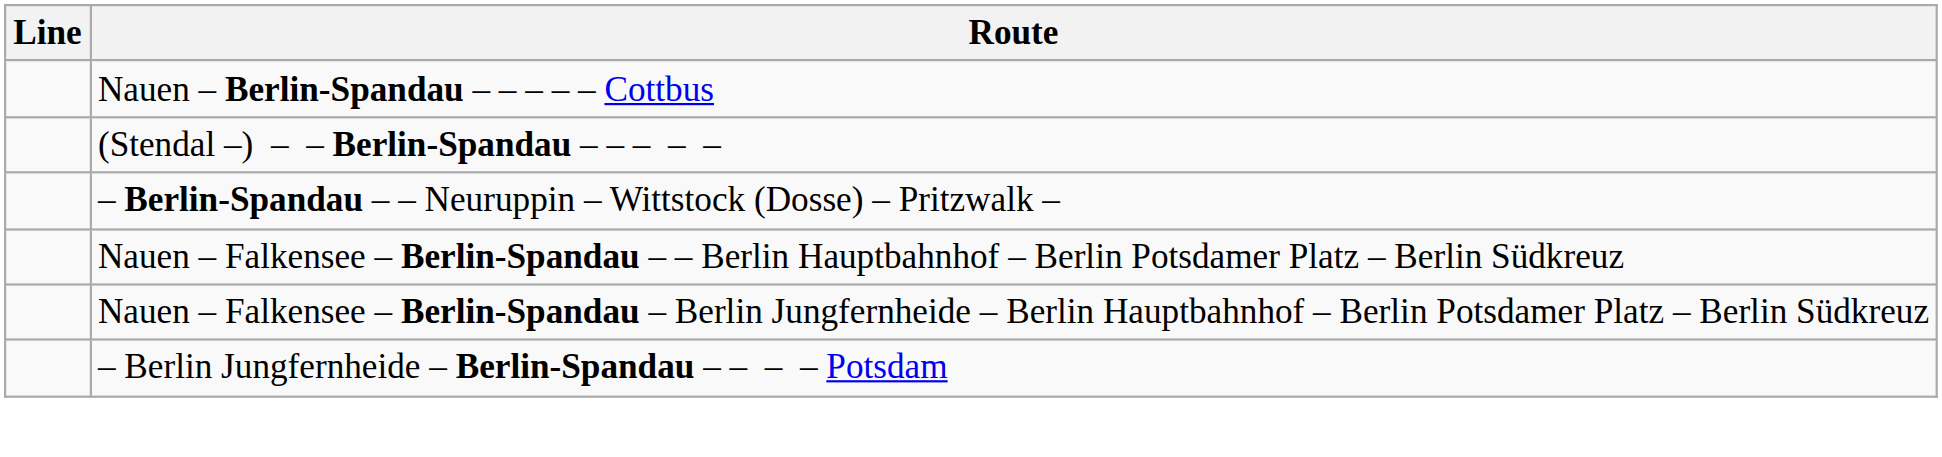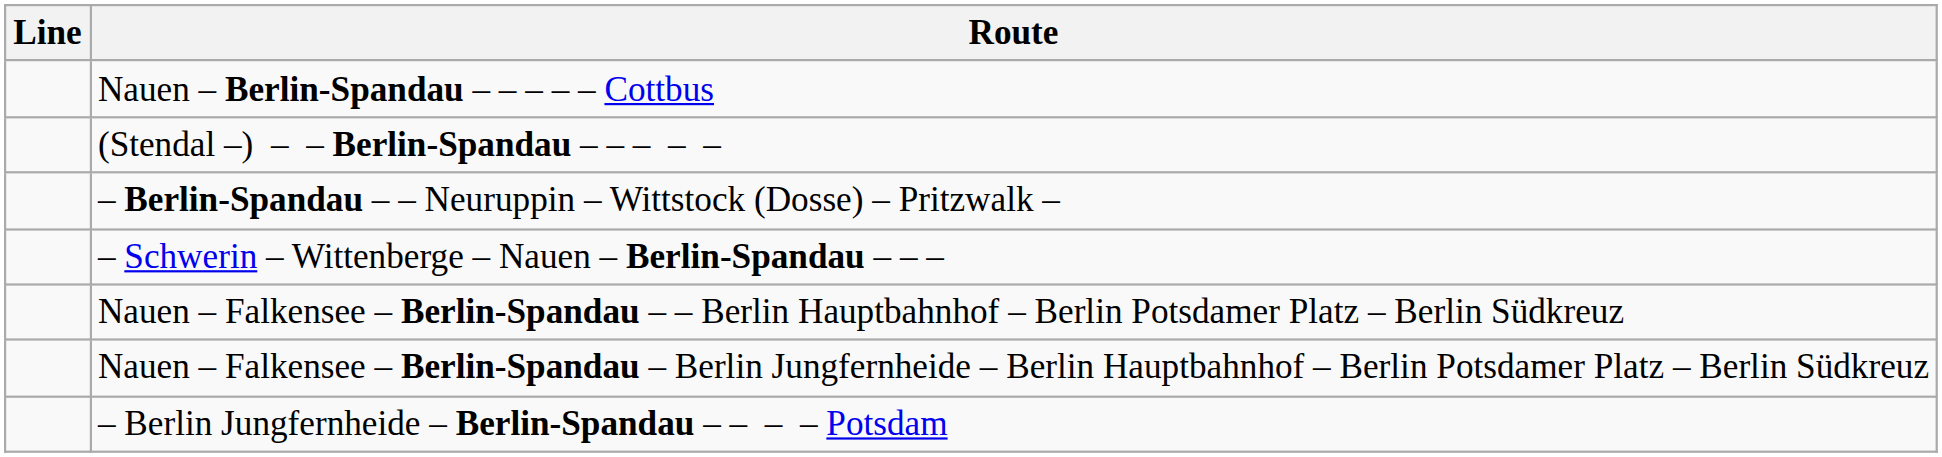+ row: – Schwerin – Wittenberge – Nauen – Berlin-Spandau – – –
